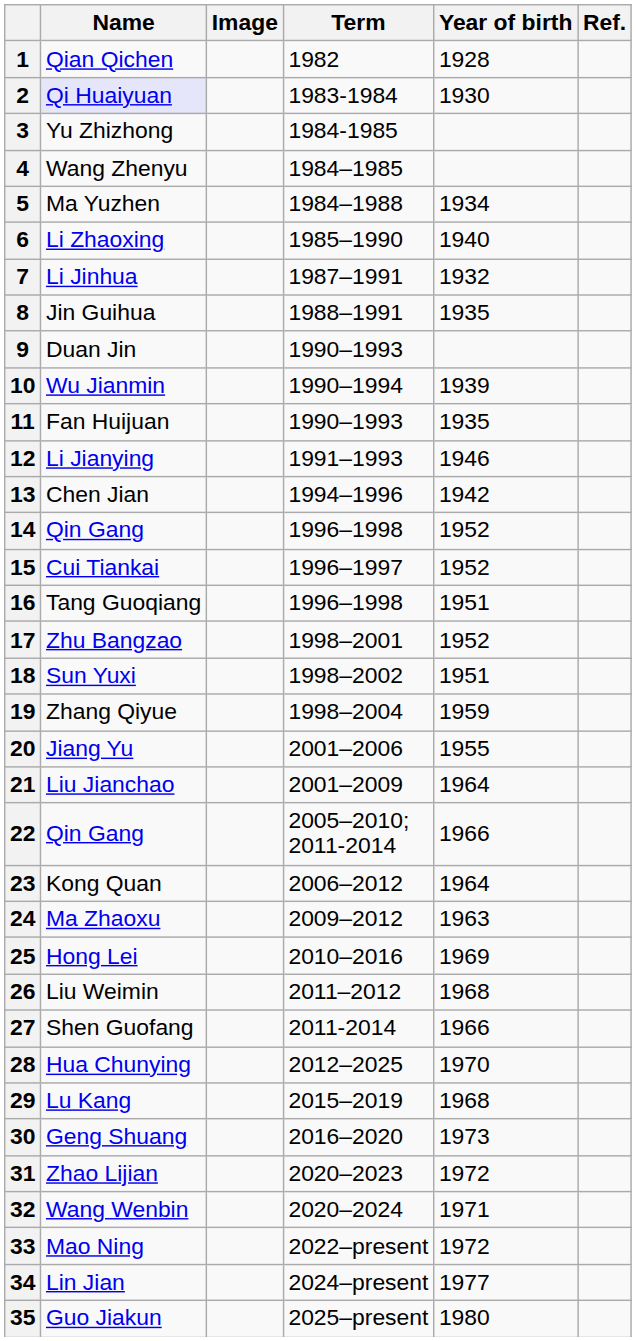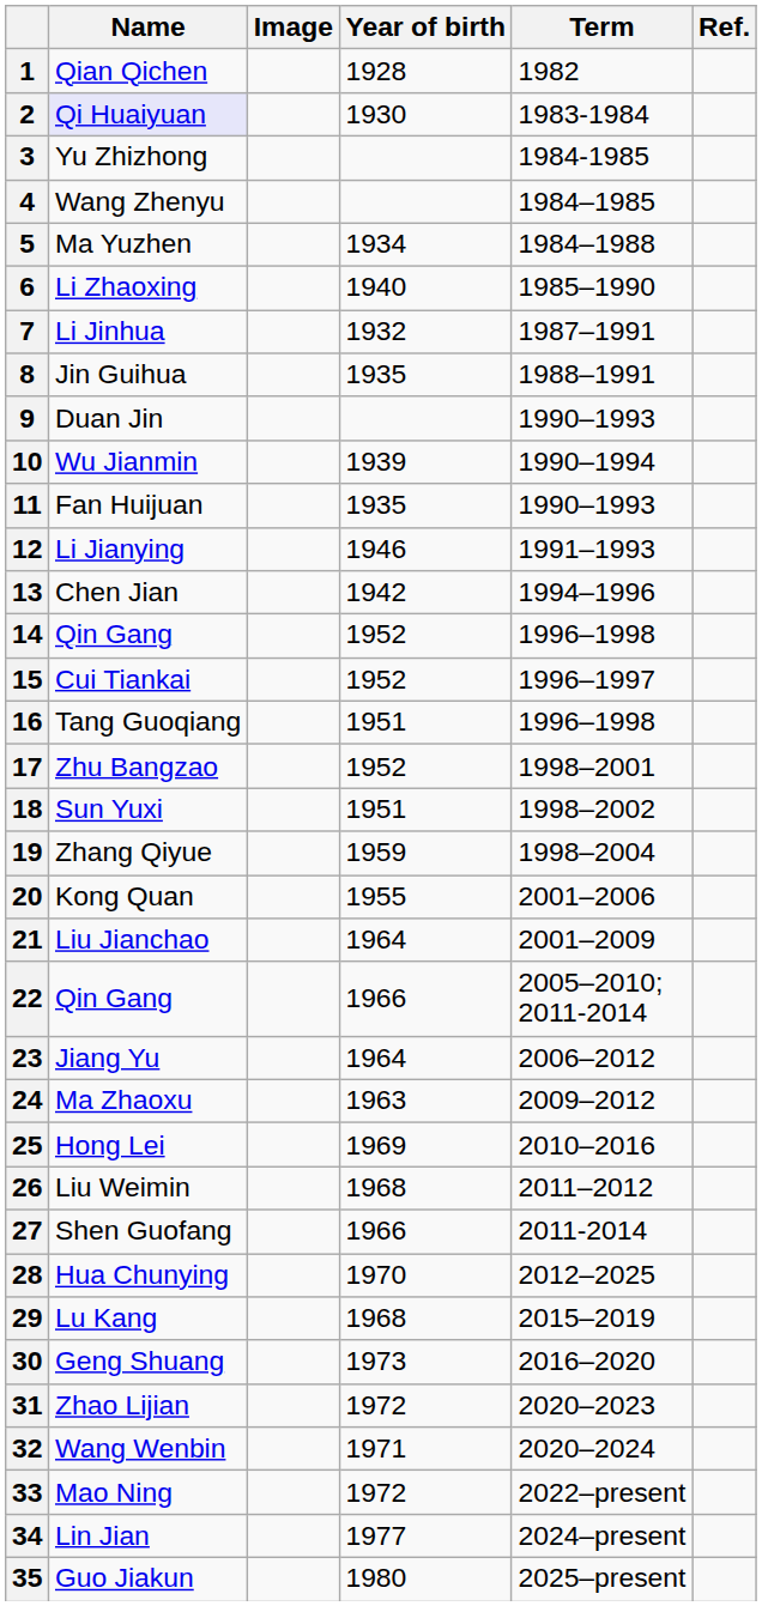columns swapped: Year of birth <-> Term
20 | Name: Jiang Yu -> Kong Quan
23 | Name: Kong Quan -> Jiang Yu
